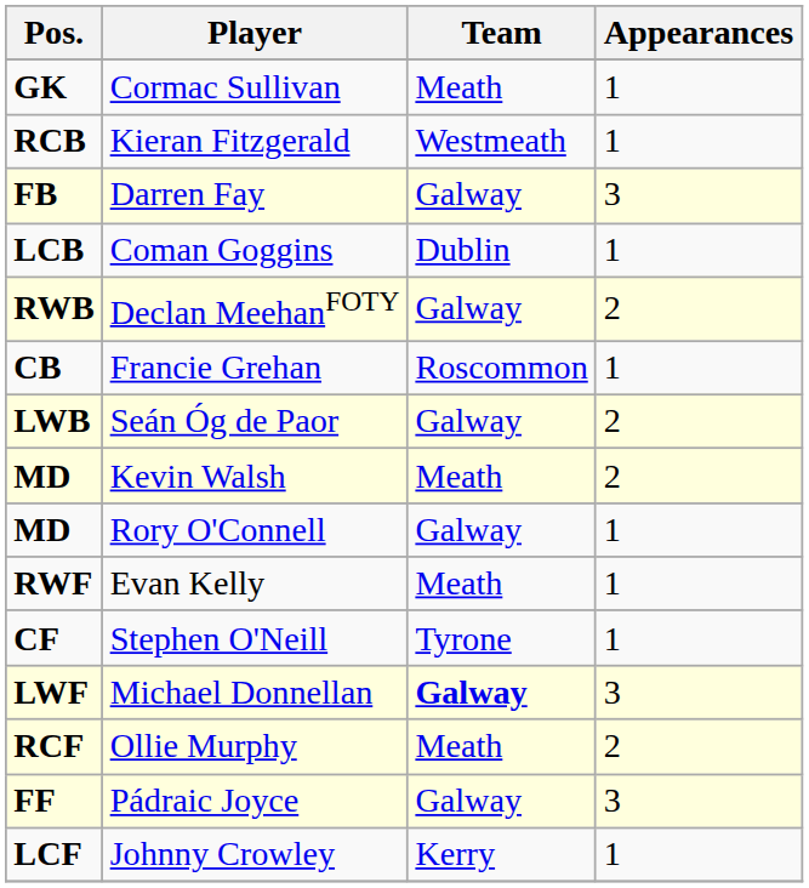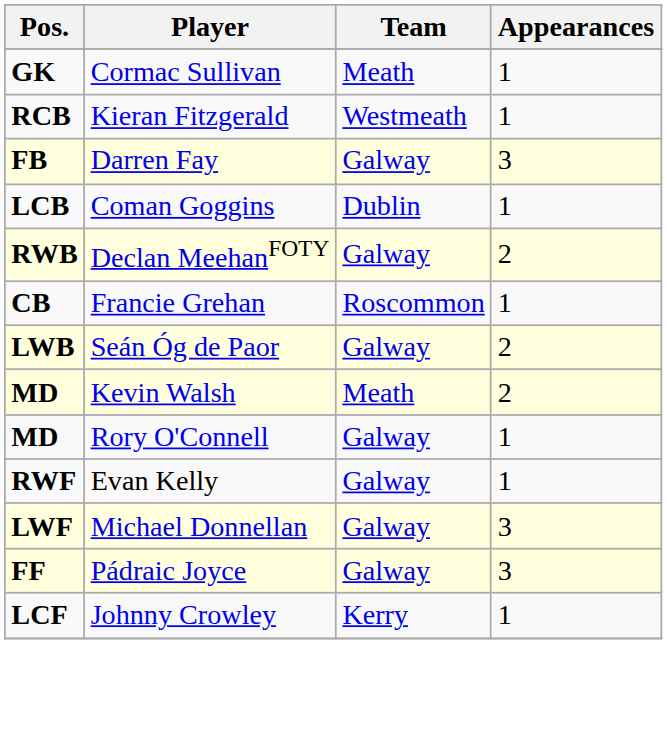Evan Kelly | Team: Meath -> Galway
- row: CF | Stephen O'Neill | Tyrone | 1
Michael Donnellan | Team: bold -> normal
- row: RCF | Ollie Murphy | Meath | 2
